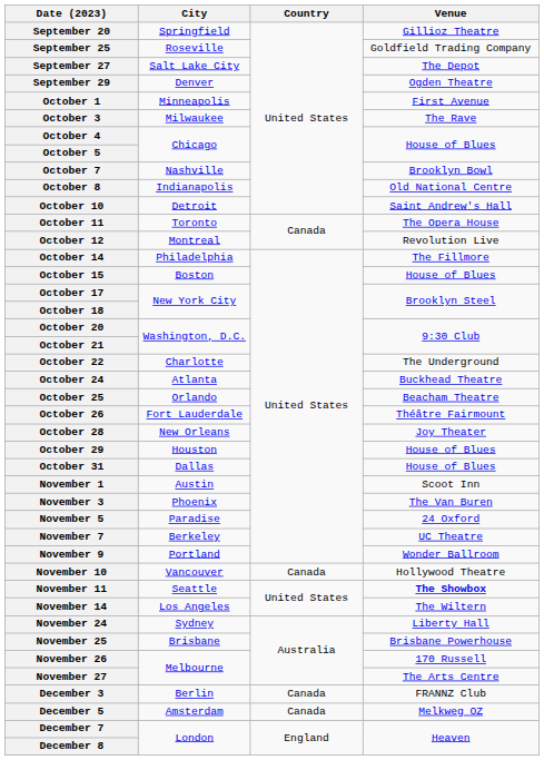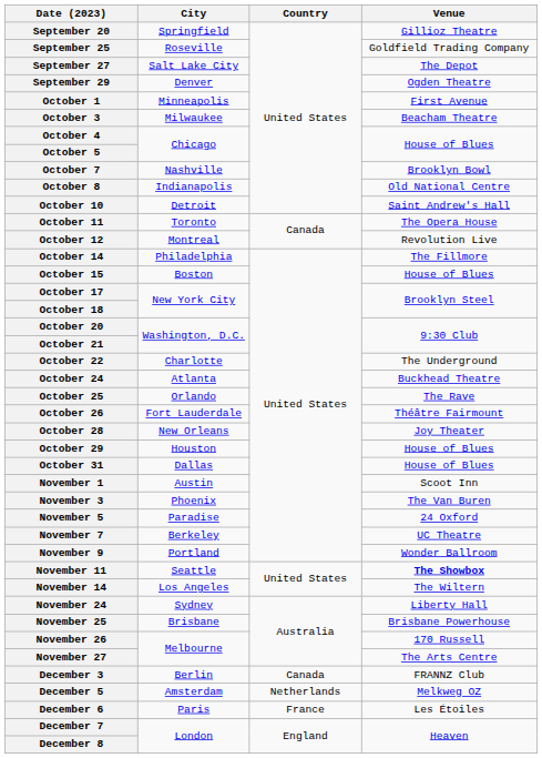October 3 | Venue: The Rave -> Beacham Theatre
October 25 | Venue: Beacham Theatre -> The Rave
- row: November 10 | Vancouver | Canada | Hollywood Theatre
December 5 | Country: Canada -> Netherlands
+ row: December 6 | Paris | France | Les Étoiles
